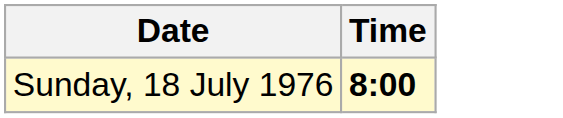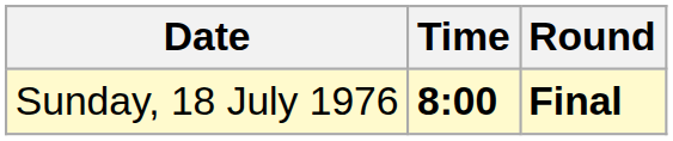+ column: Round | Final
